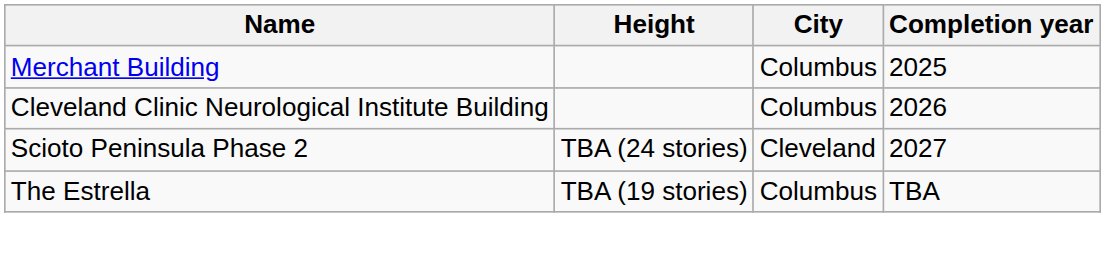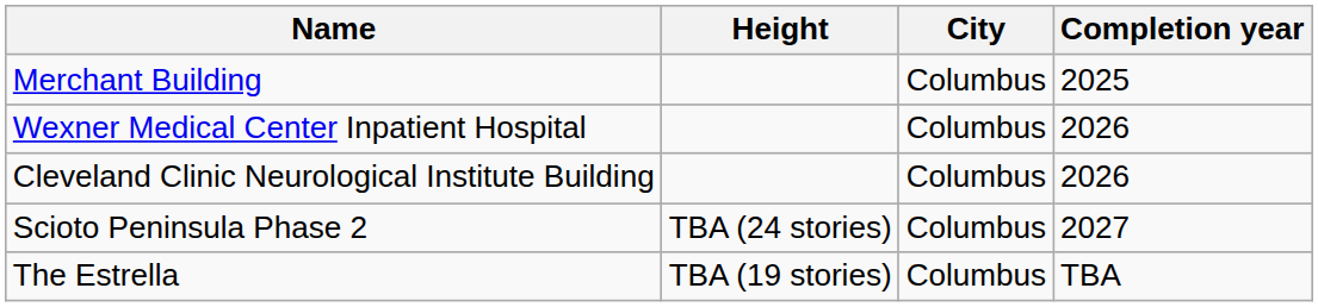+ row: Wexner Medical Center Inpatient Hospital | Columbus | 2026
Scioto Peninsula Phase 2 | City: Cleveland -> Columbus
